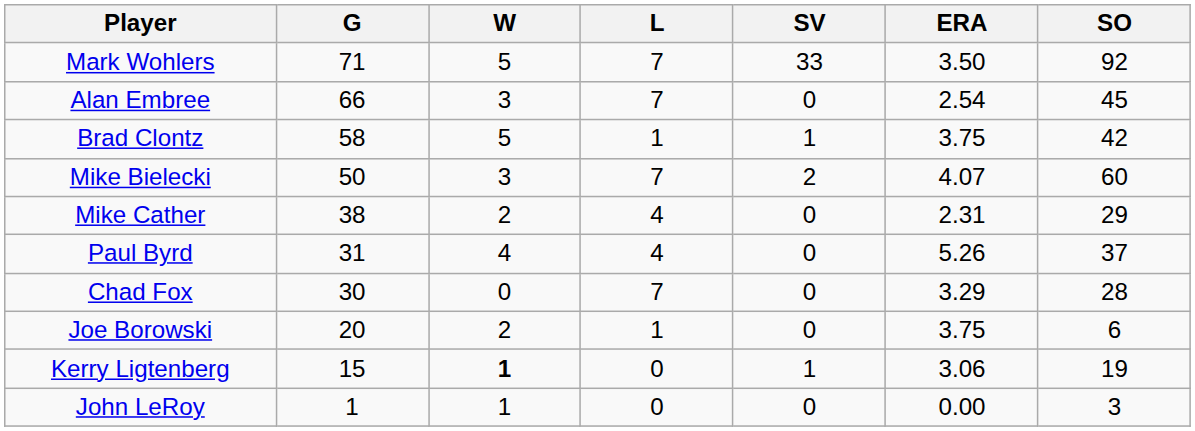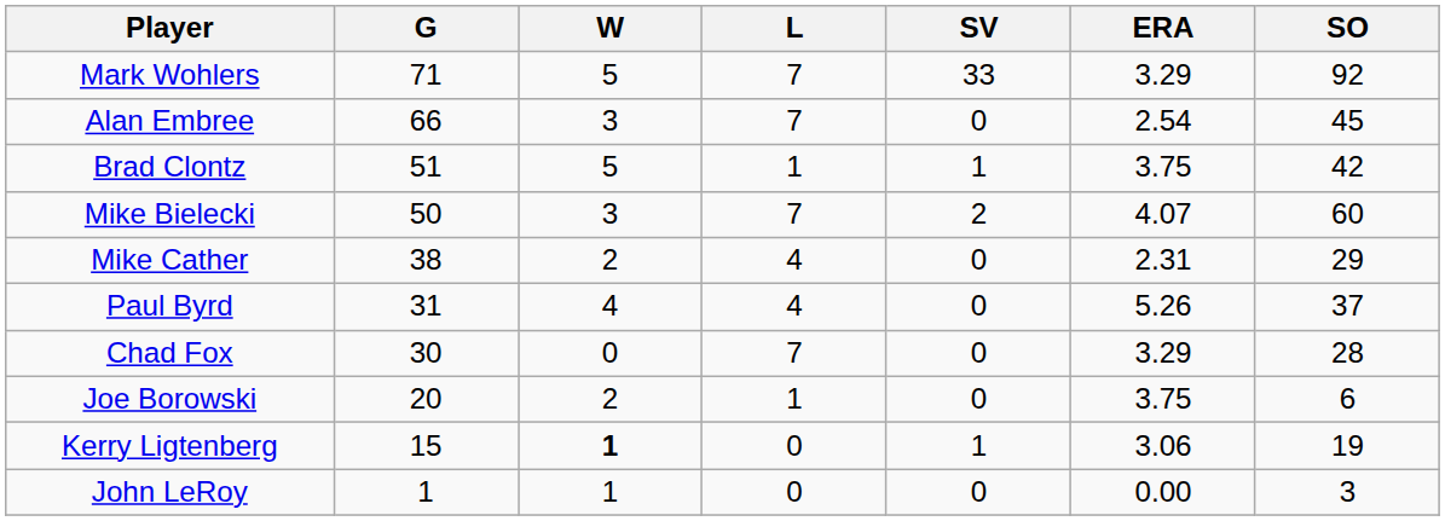Mark Wohlers | ERA: 3.50 -> 3.29
Brad Clontz | G: 58 -> 51
